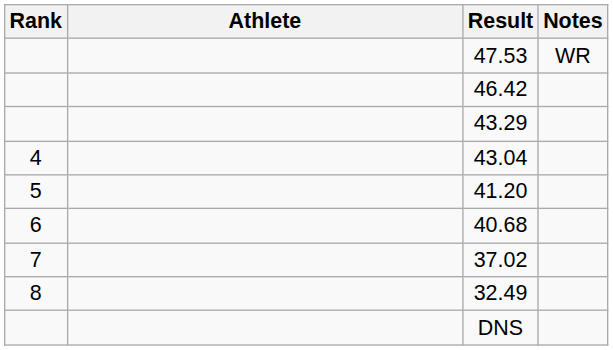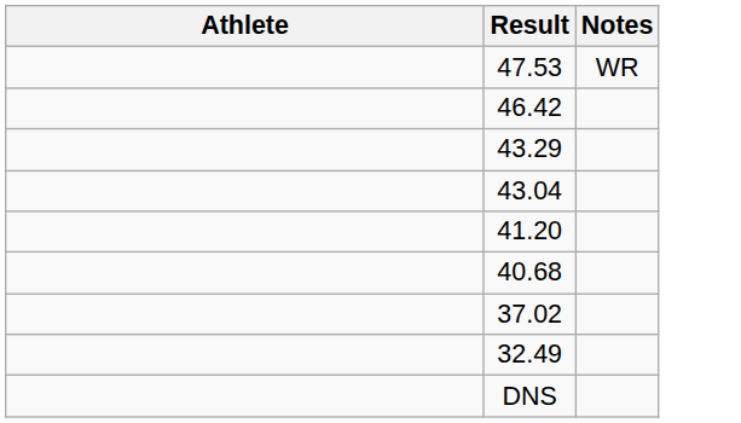- column: Rank | 4 | 5 | 6 | 7 | 8
